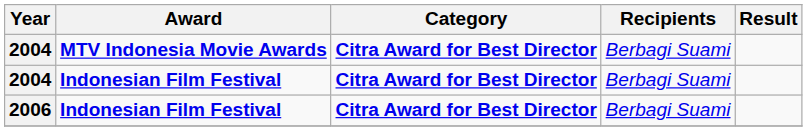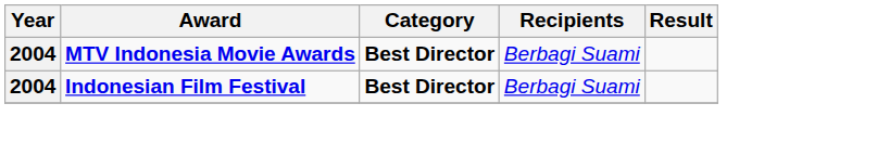2004 / MTV Indonesia Movie Awards | Category: Citra Award for Best Director -> Best Director
2004 / Indonesian Film Festival | Category: Citra Award for Best Director -> Best Director
- row: 2006 | Indonesian Film Festival | Citra Award for Best Director | Berbagi Suami
